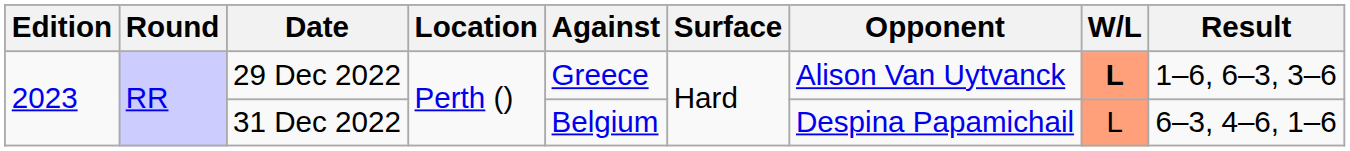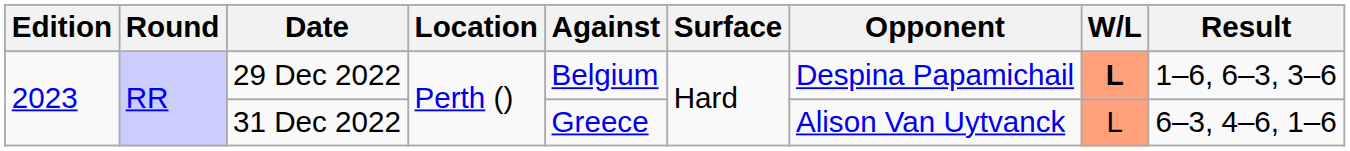29 Dec 2022 | Against: Greece -> Belgium
29 Dec 2022 | Opponent: Alison Van Uytvanck -> Despina Papamichail
31 Dec 2022 | Against: Belgium -> Greece
31 Dec 2022 | Opponent: Despina Papamichail -> Alison Van Uytvanck
